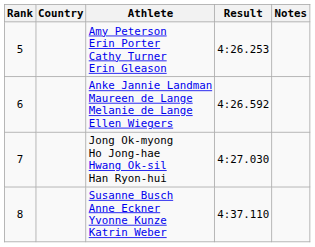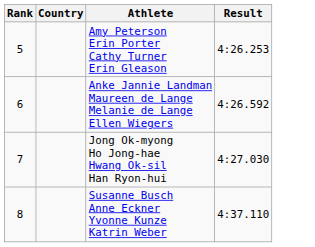- column: Notes
